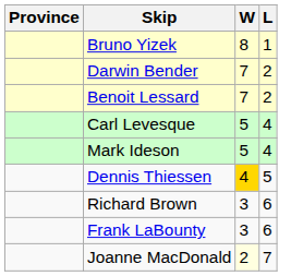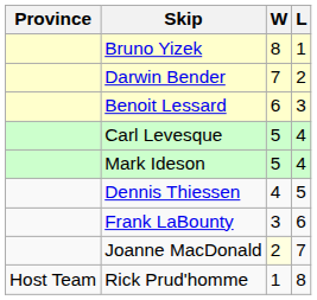Benoit Lessard | W: 7 -> 6
Benoit Lessard | L: 2 -> 3
Dennis Thiessen | W: gold background -> no background
- row: Richard Brown | 3 | 6
+ row: Host Team | Rick Prud'homme | 1 | 8
